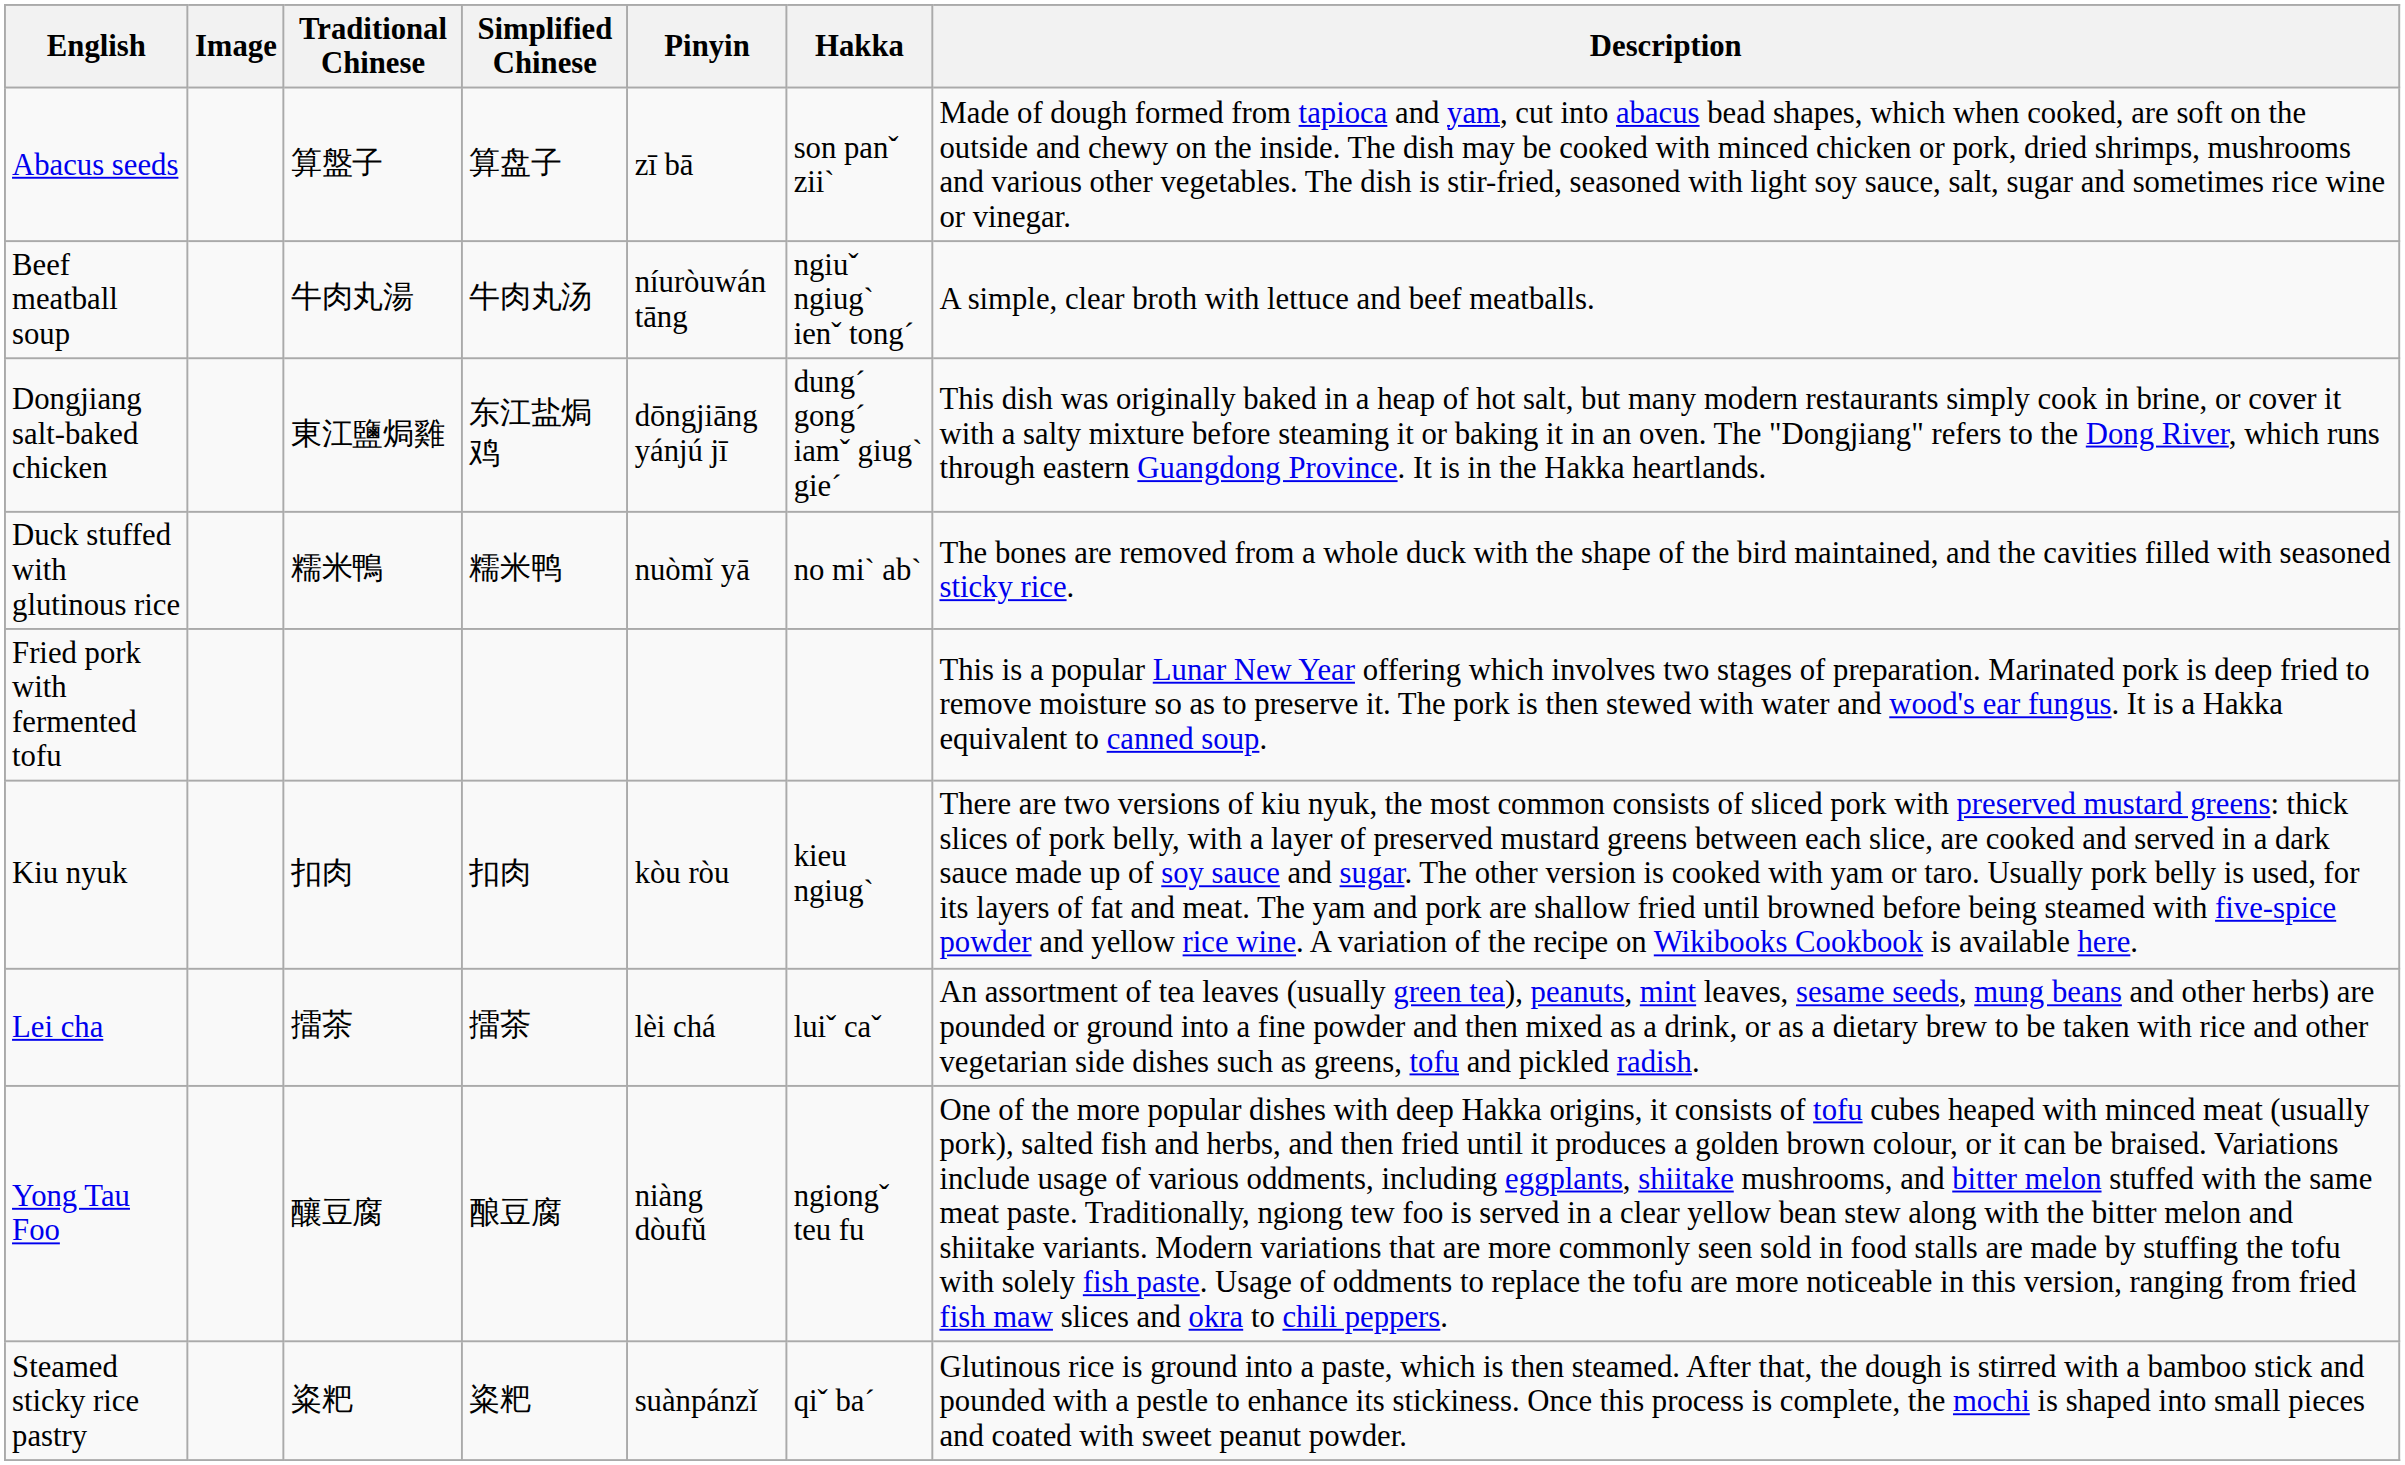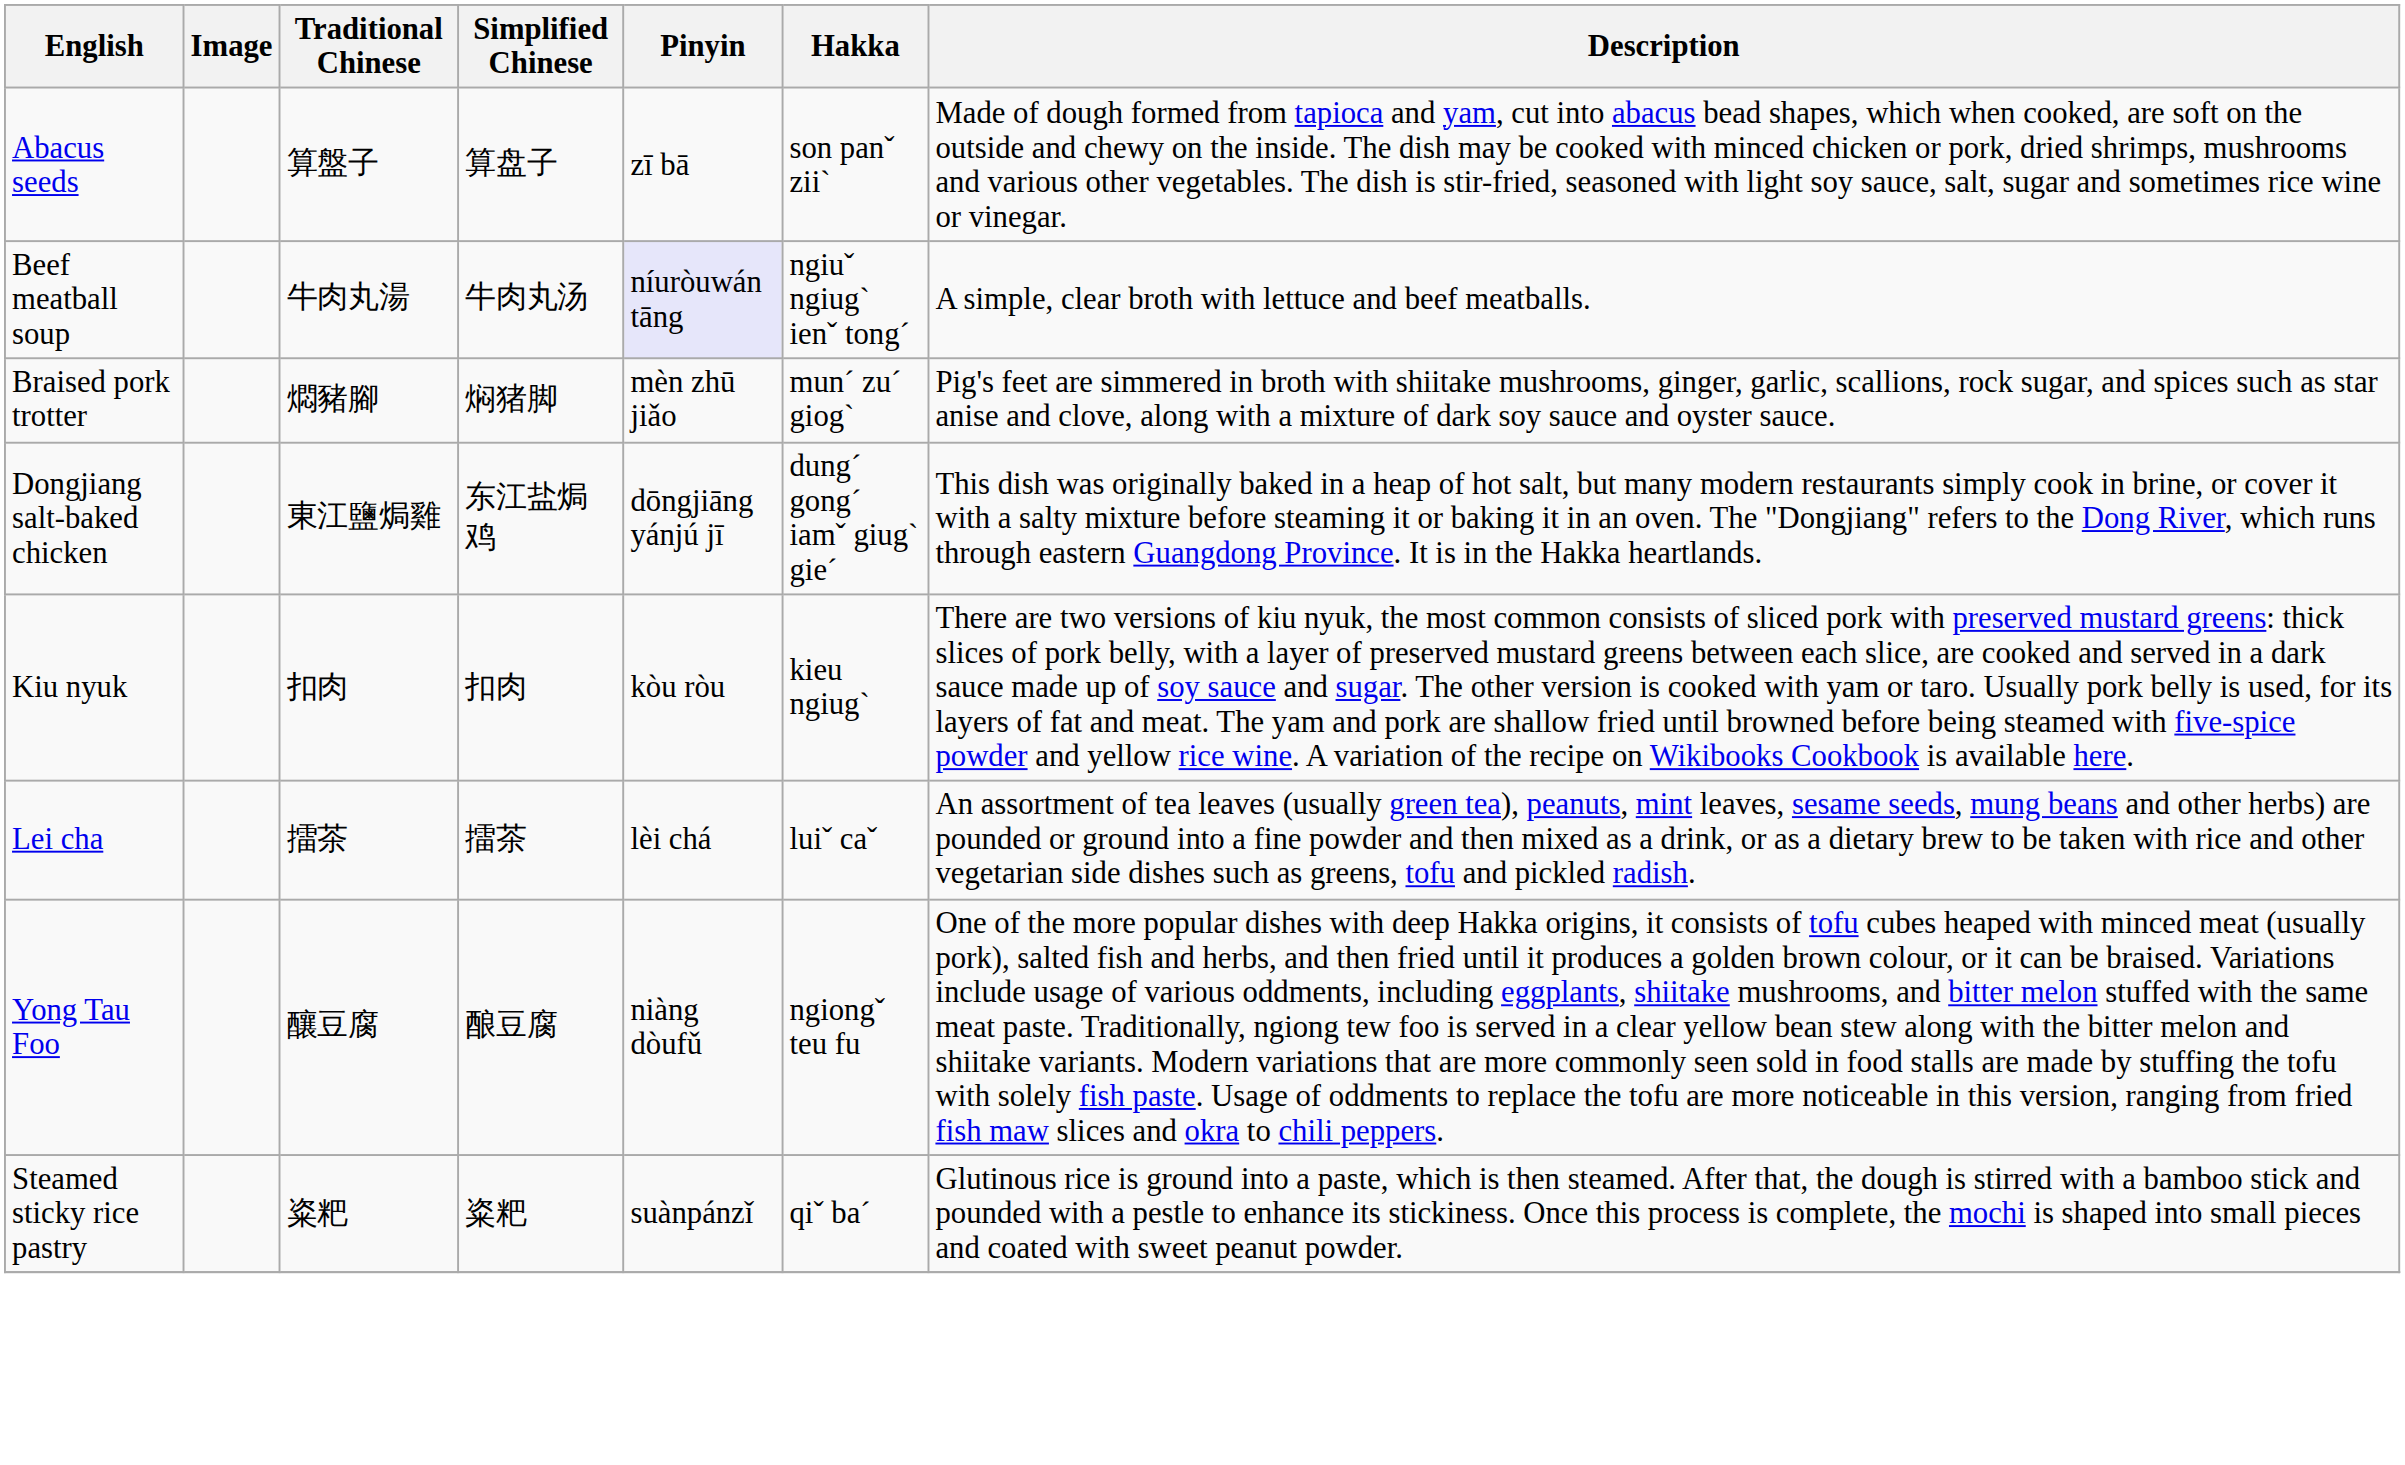Beef meatball soup | Pinyin: no background -> lavender background
+ row: Braised pork trotter | 燜豬腳 | 焖猪脚 | mèn zhū jiǎo | munˊ zuˊ giogˋ | Pig's feet are simmered in broth with shiitake mushrooms, ginger, garlic, scallions, rock sugar, and spices such as star anise and clove, along with a mixture of dark soy sauce and oyster sauce.
- row: Duck stuffed with glutinous rice | 糯米鴨 | 糯米鸭 | nuòmǐ yā | no miˋ abˋ | The bones are removed from a whole duck with the shape of the bird maintained, and the cavities filled with seasoned sticky rice.
- row: Fried pork with fermented tofu | This is a popular Lunar New Year offering which involves two stages of preparation. Marinated pork is deep fried to remove moisture so as to preserve it. The pork is then stewed with water and wood's ear fungus. It is a Hakka equivalent to canned soup.
